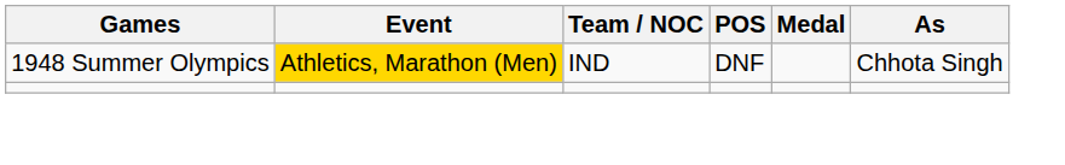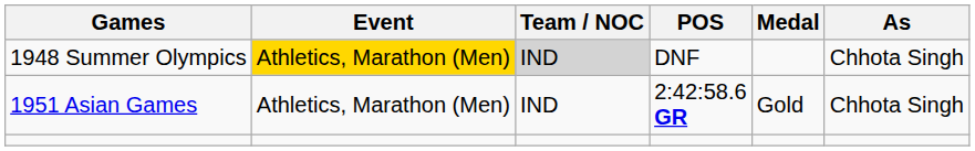1948 Summer Olympics | Team / NOC: no background -> lightgrey background
+ row: 1951 Asian Games | Athletics, Marathon (Men) | IND | 2:42:58.6 GR | Gold | Chhota Singh
